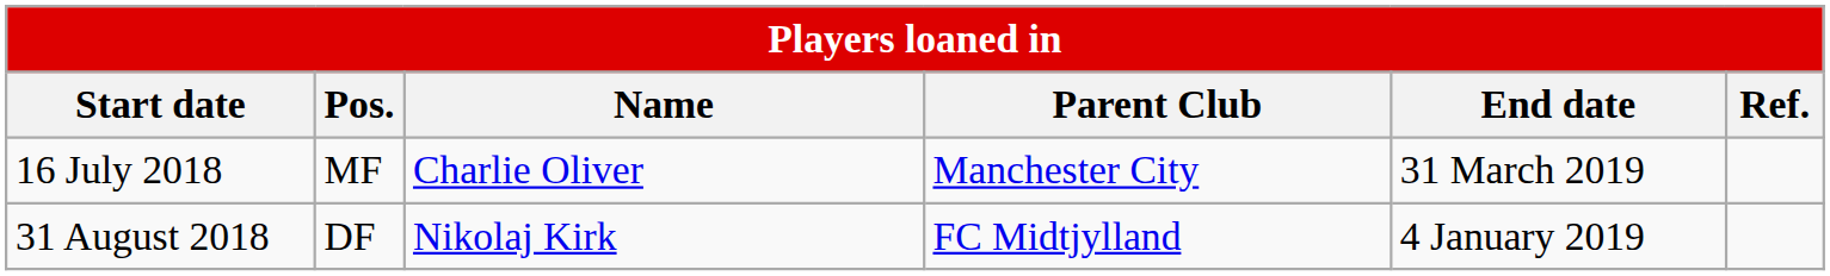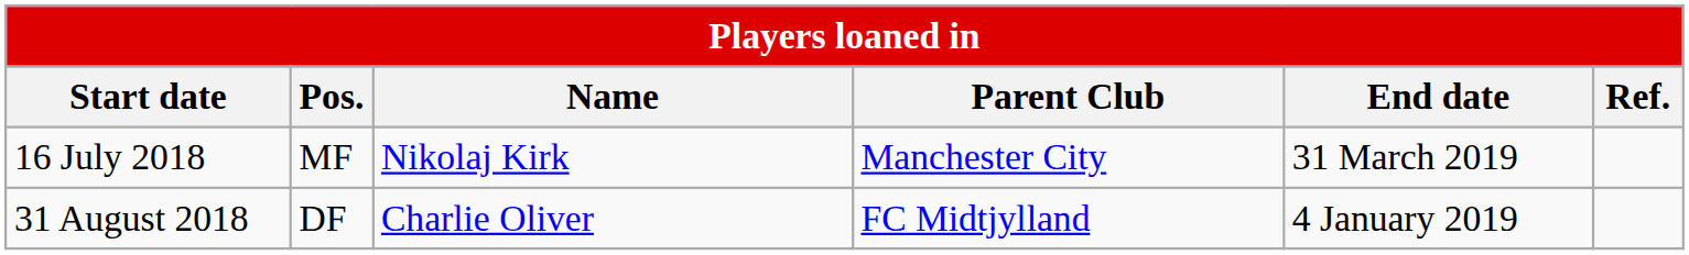16 July 2018 | Name: Charlie Oliver -> Nikolaj Kirk
31 August 2018 | Name: Nikolaj Kirk -> Charlie Oliver
